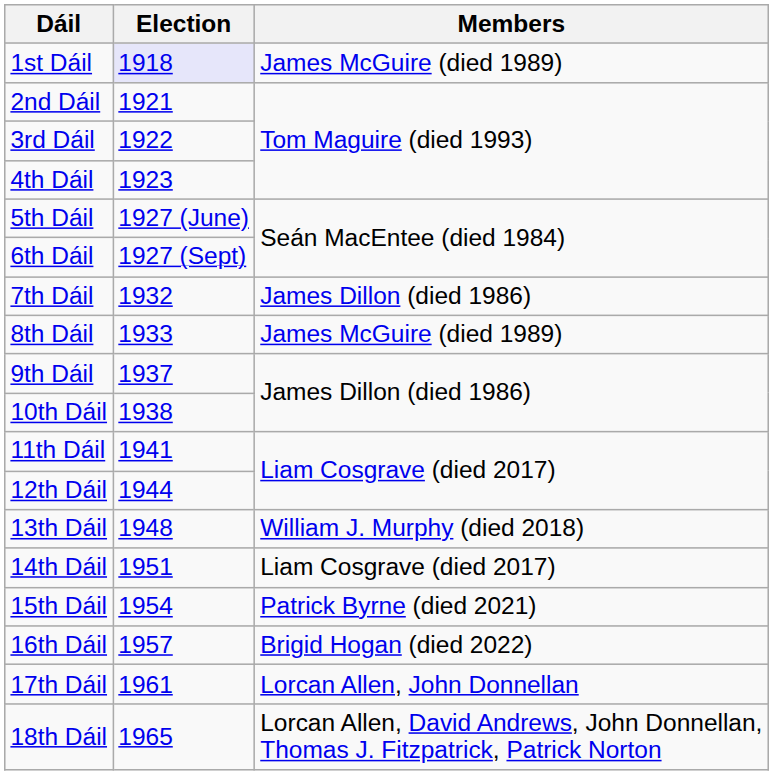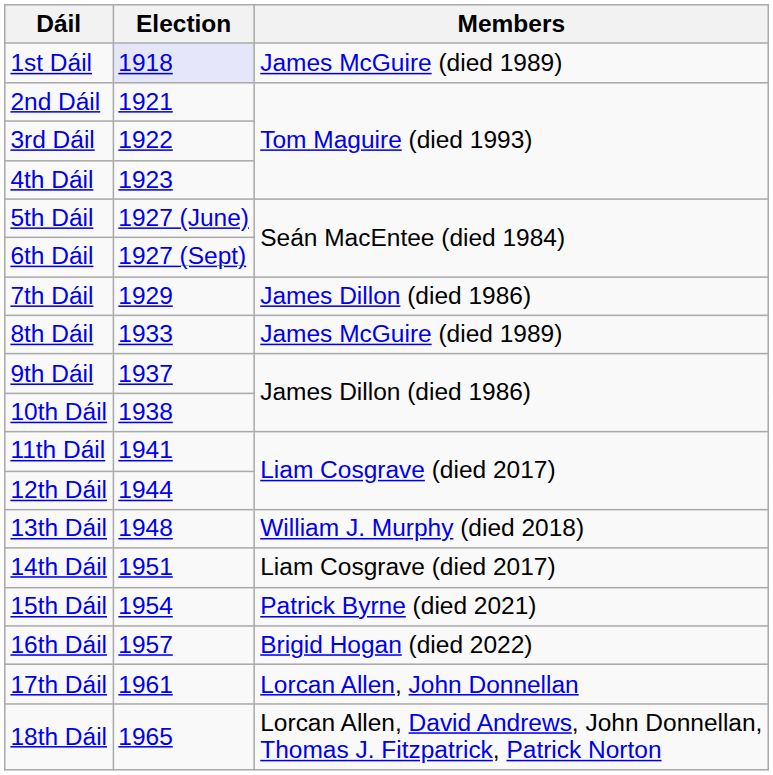7th Dáil | Election: 1932 -> 1929
